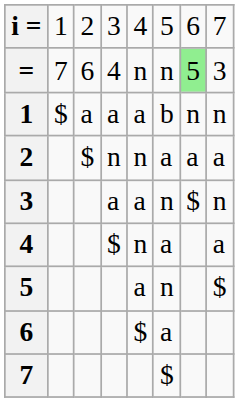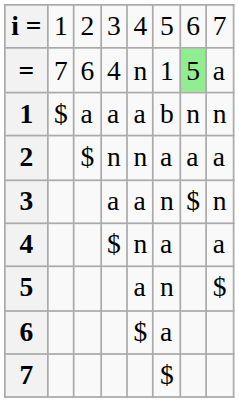= | column 6: n -> 1
= | column 8: 3 -> a
